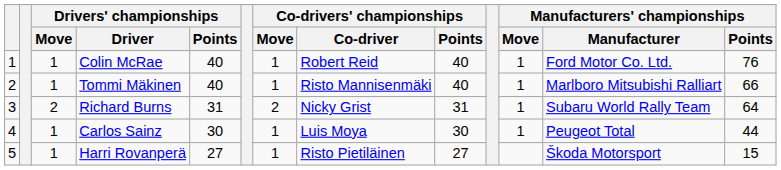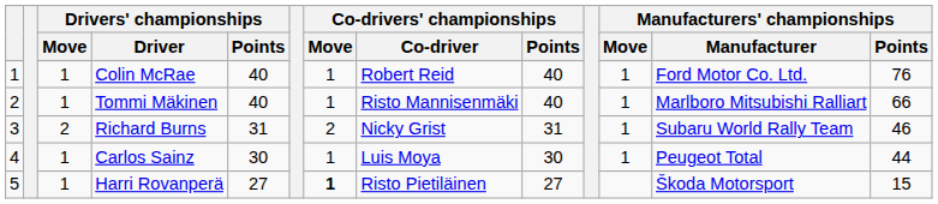Richard Burns | Manufacturers' championships / Points: 64 -> 46
Harri Rovanperä | Co-drivers' championships / Move: normal -> bold
